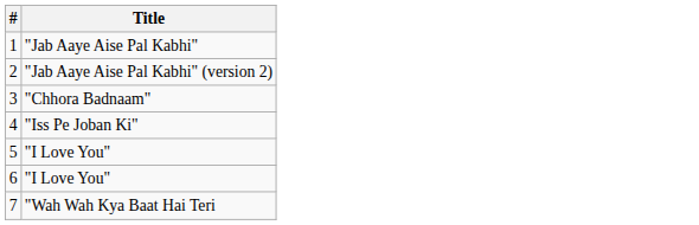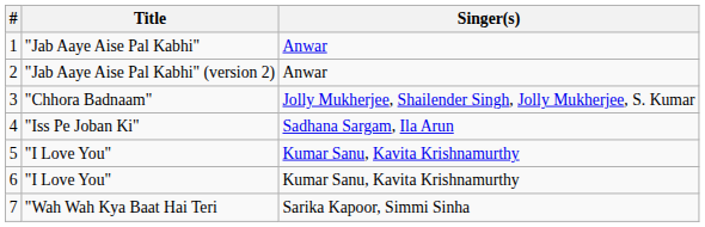+ column: Singer(s) | Anwar | Anwar | Jolly Mukherjee, Shailender Singh, Jolly Mukherjee, S. Kumar | Sadhana Sargam, Ila Arun | Kumar Sanu, Kavita Krishnamurthy | Kumar Sanu, Kavita Krishnamurthy | Sarika Kapoor, Simmi Sinha
